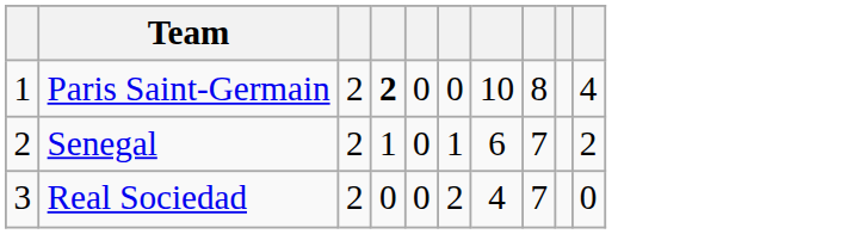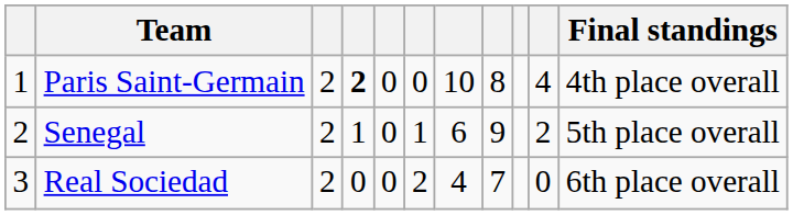+ column: Final standings | 4th place overall | 5th place overall | 6th place overall
Senegal | column 8: 7 -> 9
